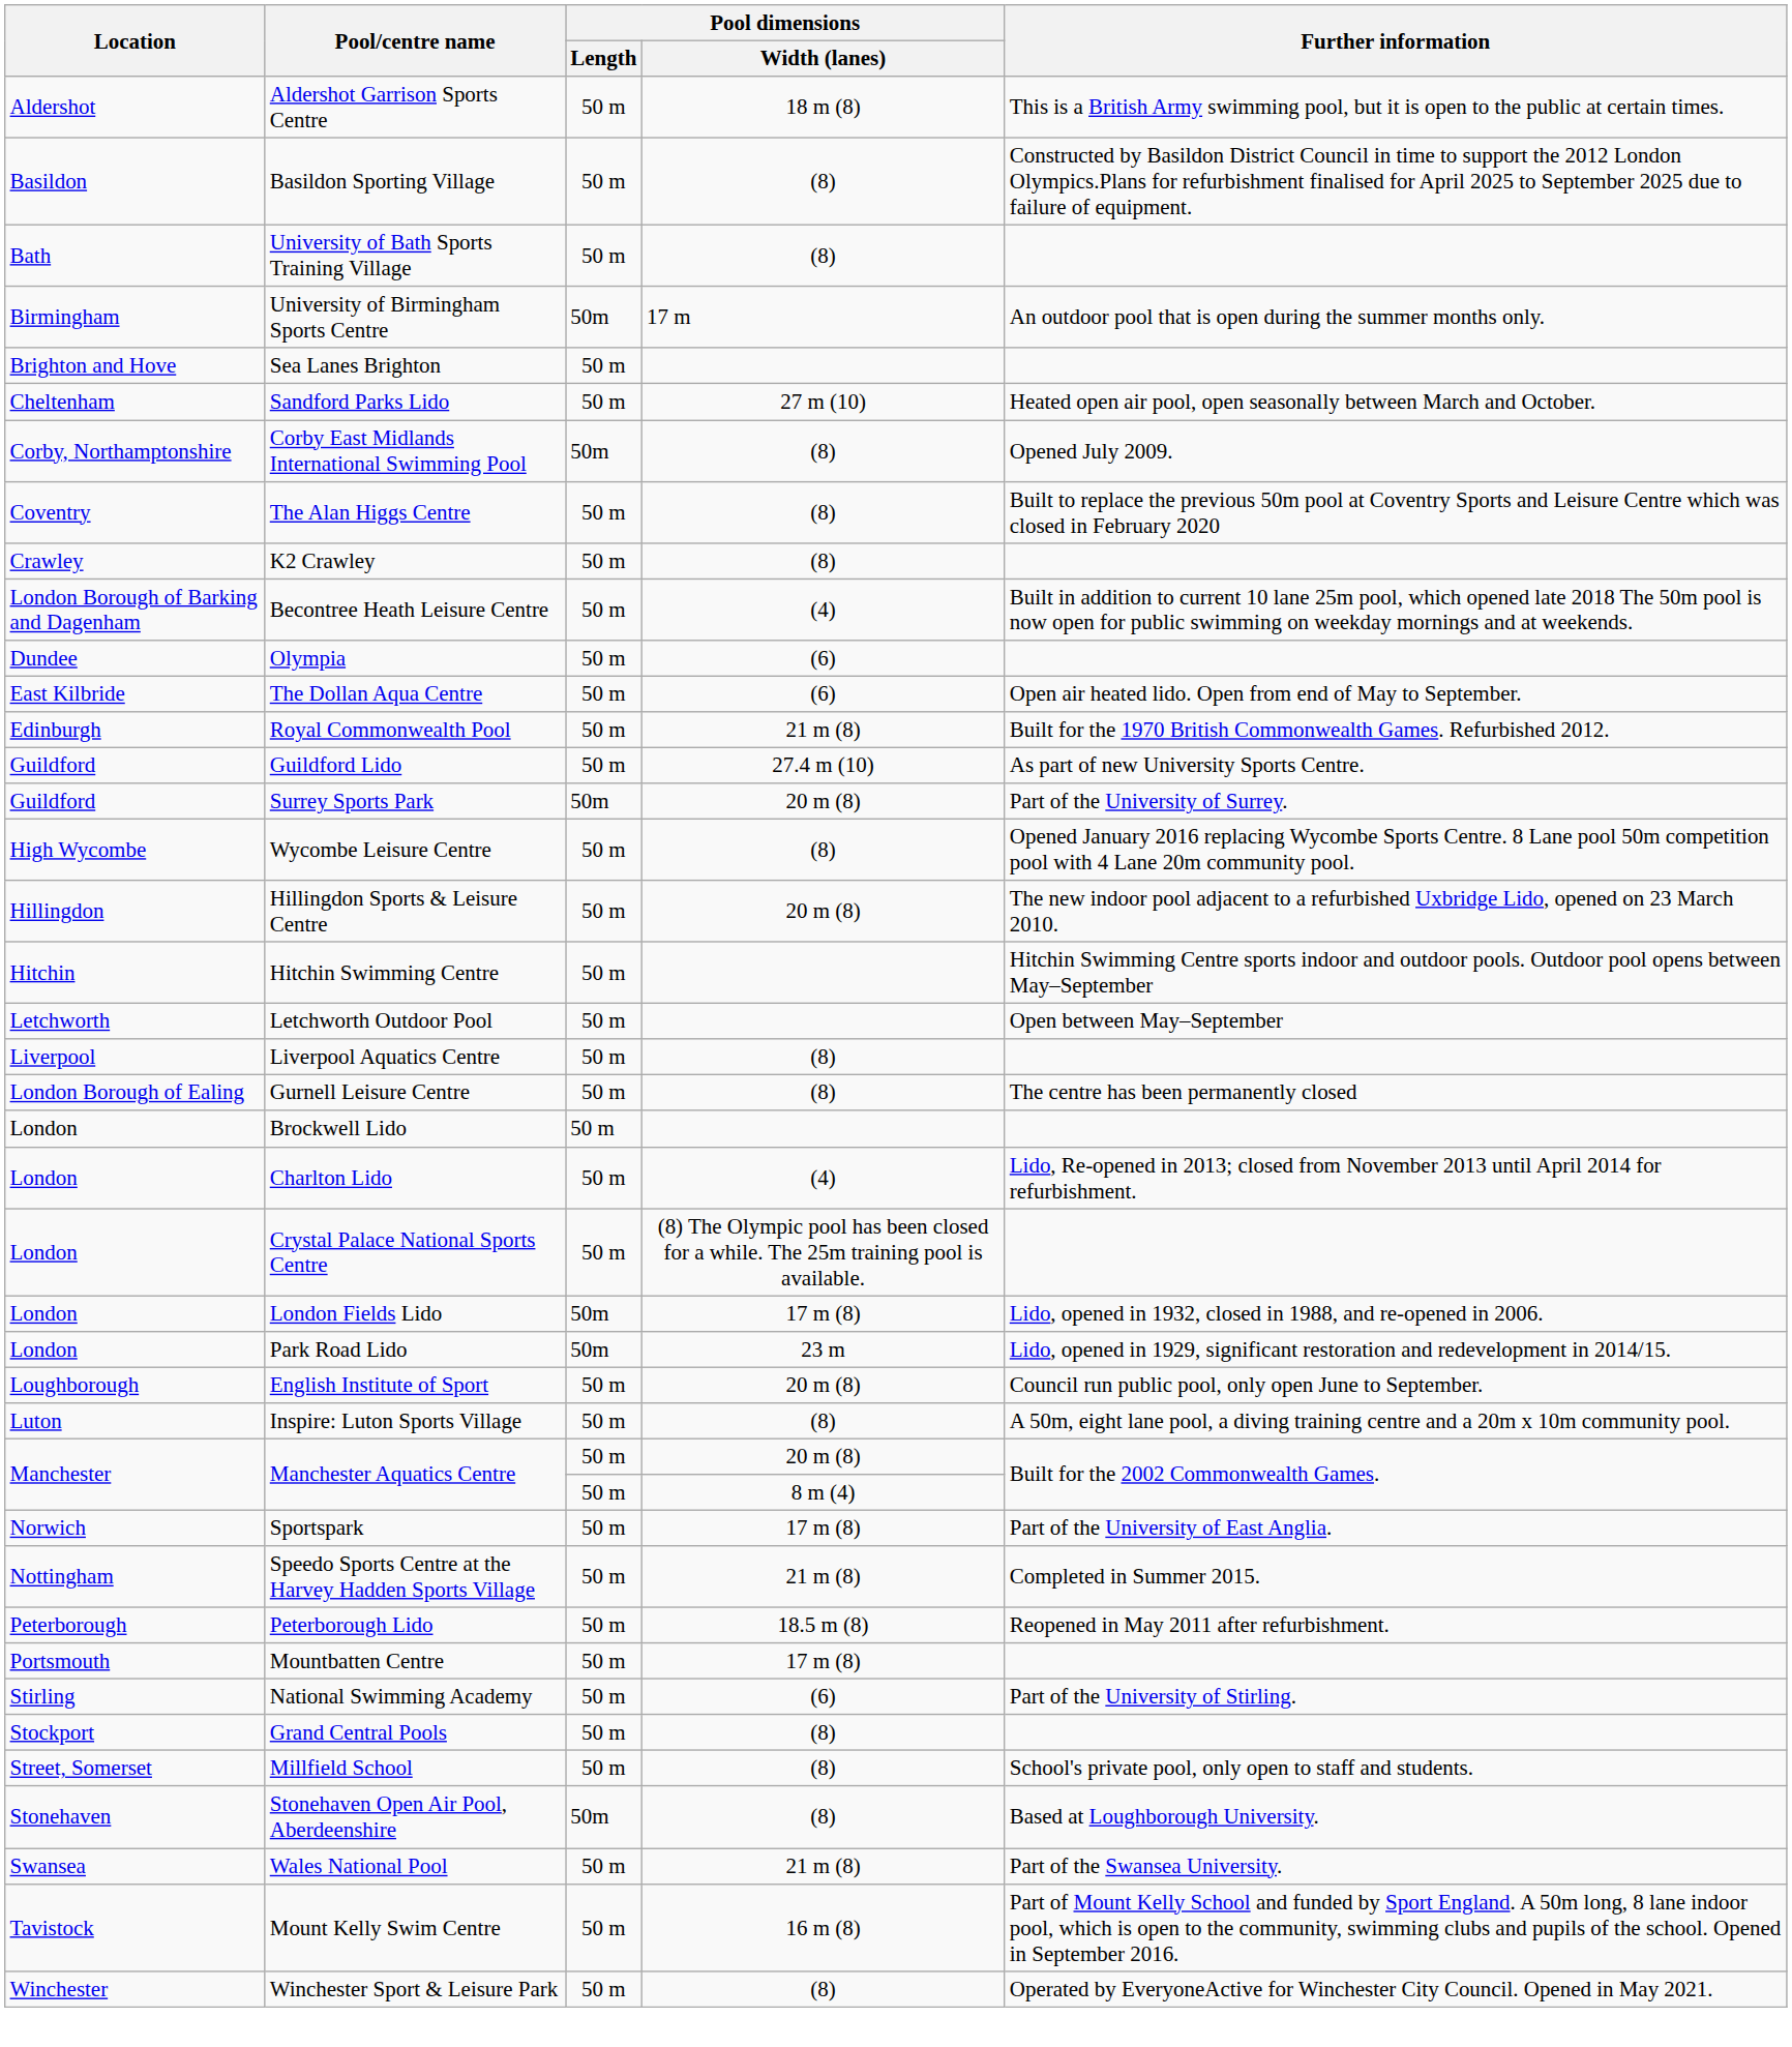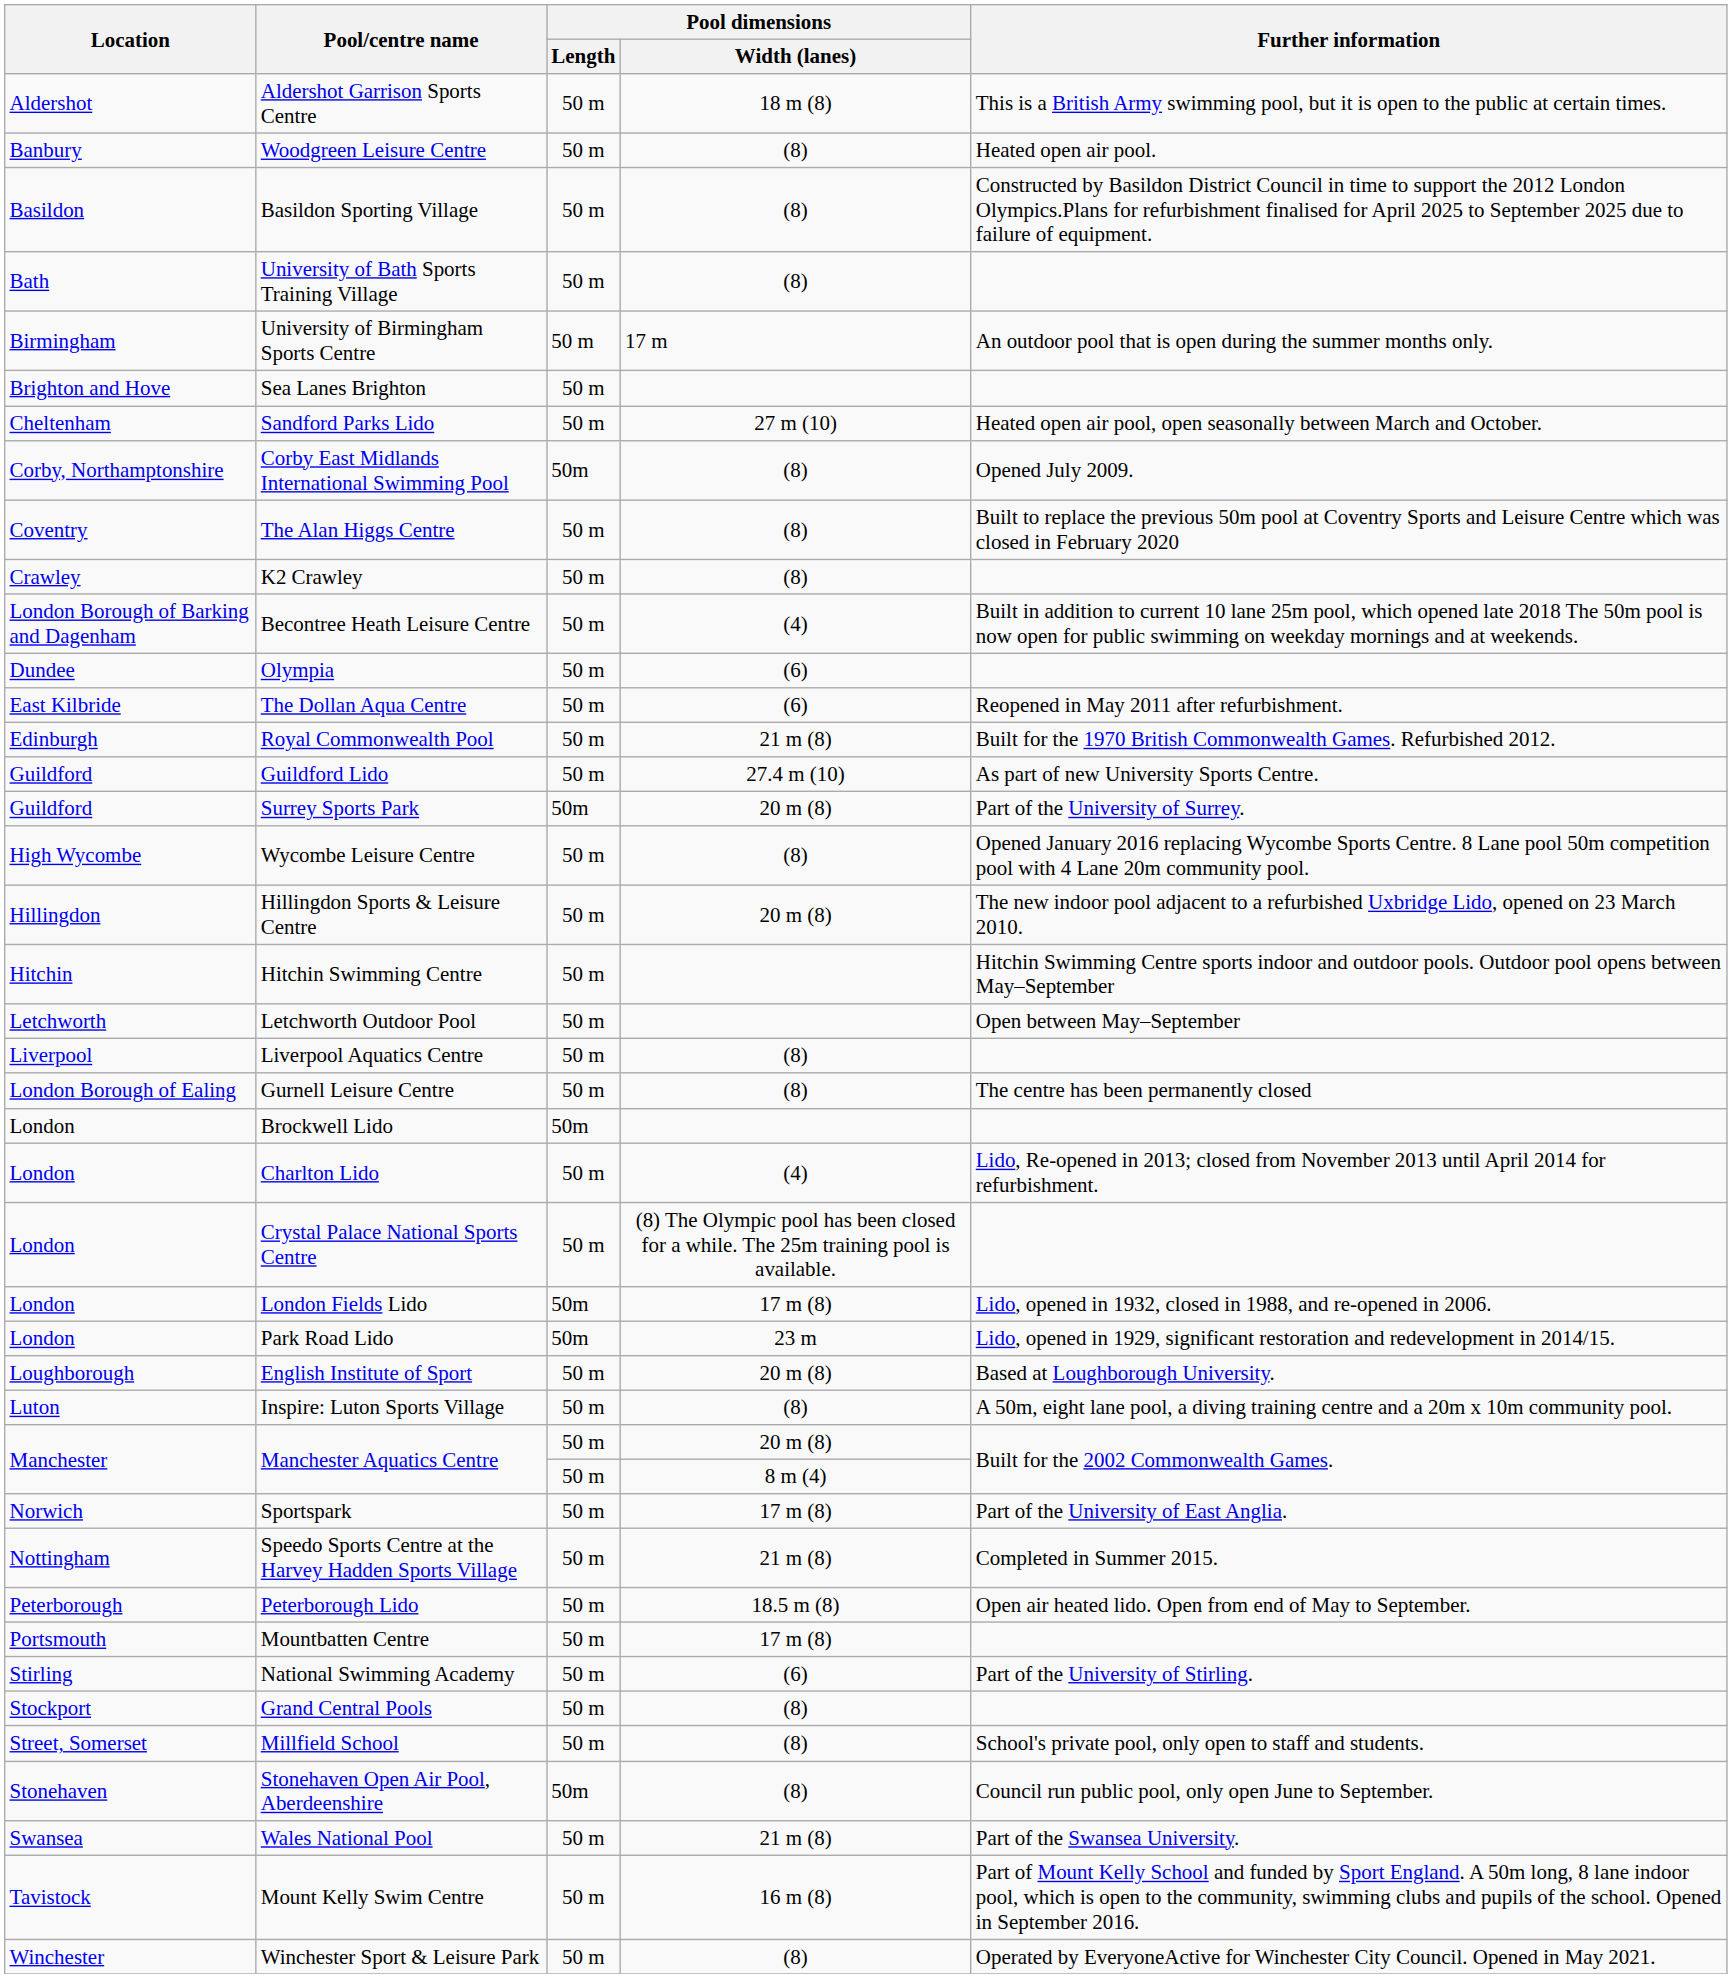+ row: Banbury | Woodgreen Leisure Centre | 50 m | (8) | Heated open air pool.
University of Birmingham Sports Centre | Pool dimensions / Length: 50m -> 50 m
The Dollan Aqua Centre | Further information: Open air heated lido. Open from end of May to September. -> Reopened in May 2011 after refurbishment.
Brockwell Lido | Pool dimensions / Length: 50 m -> 50m
English Institute of Sport | Further information: Council run public pool, only open June to September. -> Based at Loughborough University.
Peterborough Lido | Further information: Reopened in May 2011 after refurbishment. -> Open air heated lido. Open from end of May to September.
Stonehaven Open Air Pool, Aberdeenshire | Further information: Based at Loughborough University. -> Council run public pool, only open June to September.
